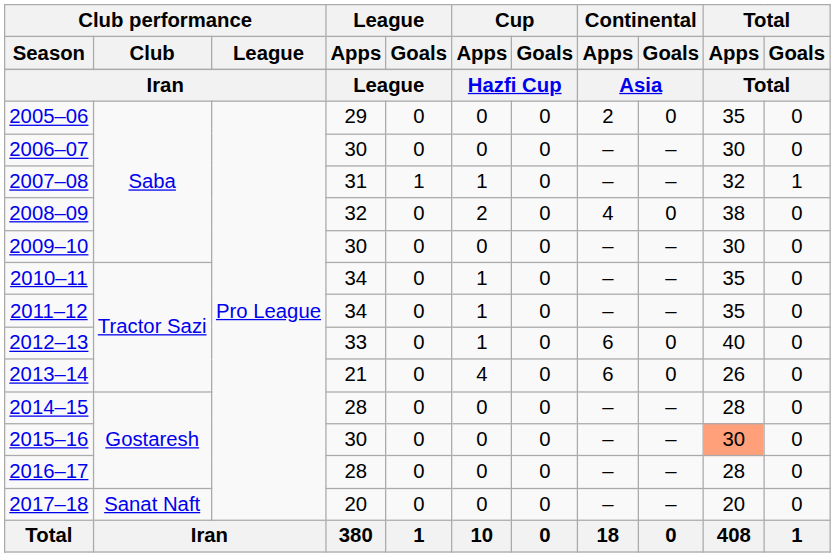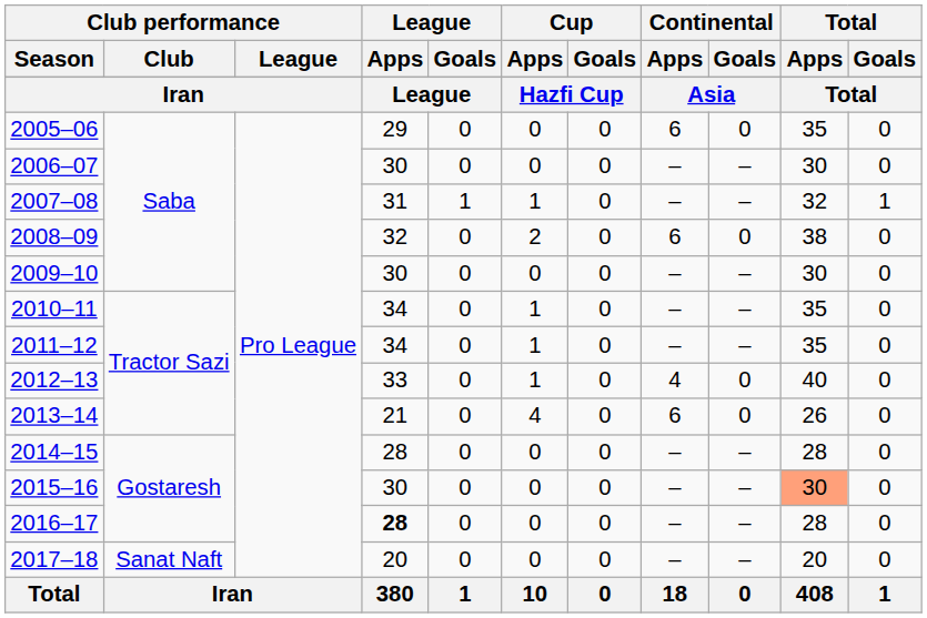2005–06 | Continental / Apps: 2 -> 6
2008–09 | Continental / Apps: 4 -> 6
2012–13 | Continental / Apps: 6 -> 4
2016–17 | League / Apps: normal -> bold
